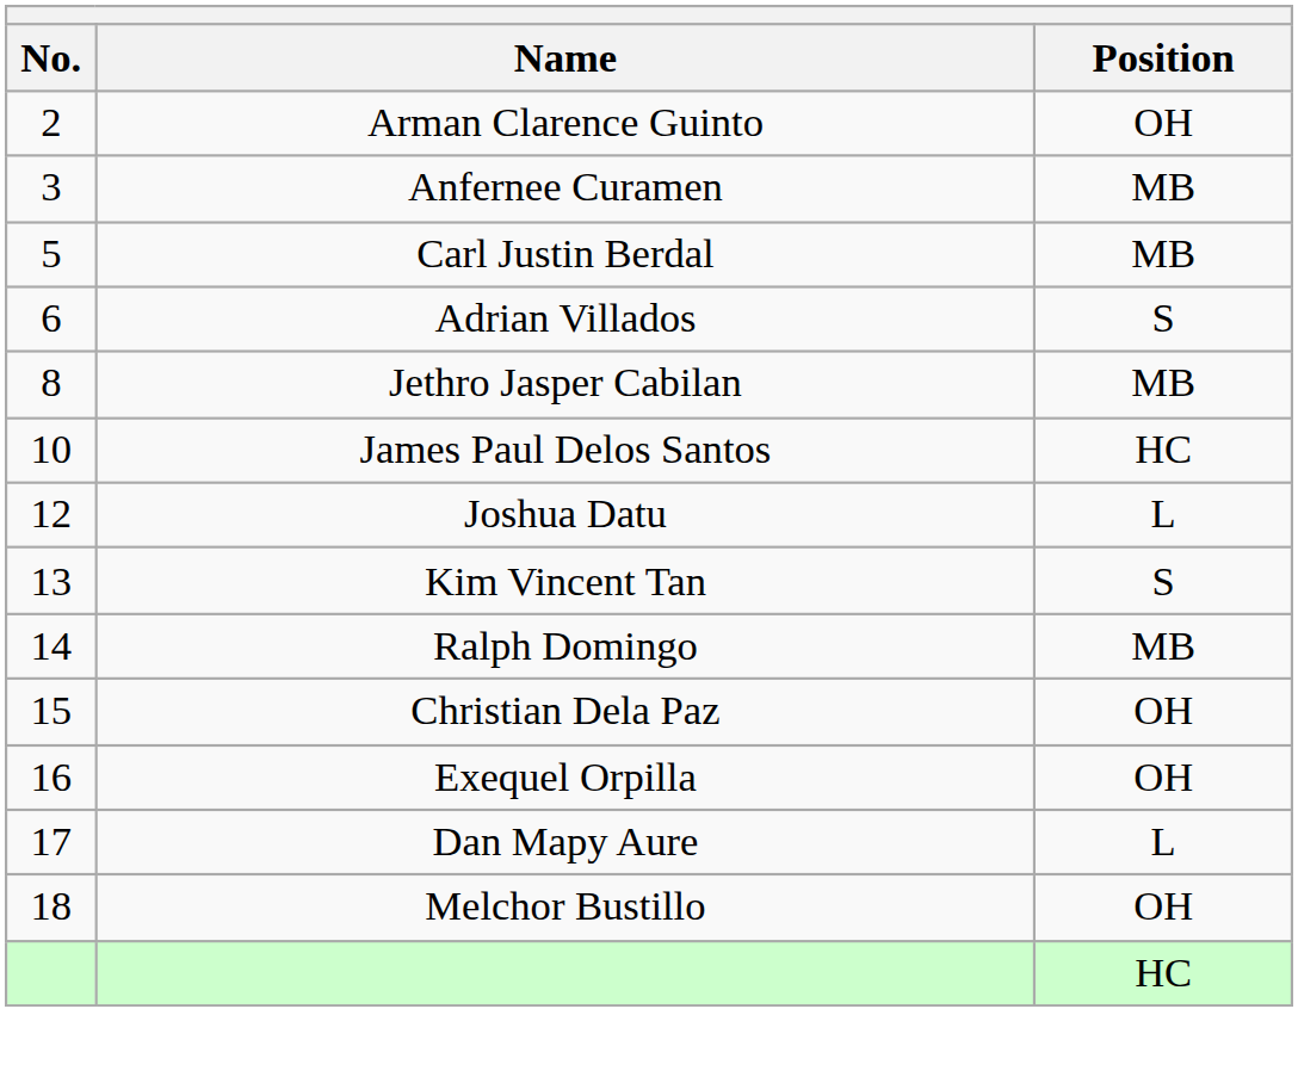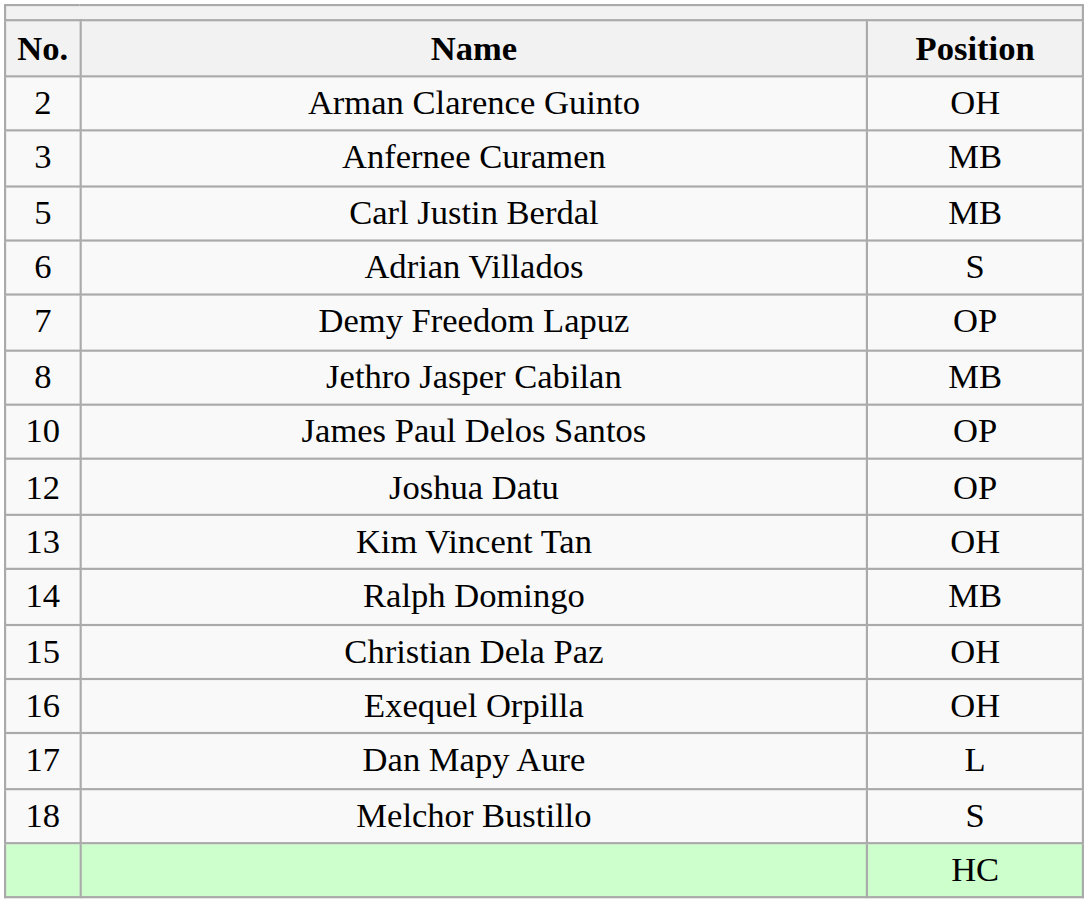+ row: 7 | Demy Freedom Lapuz | OP
James Paul Delos Santos | Position: HC -> OP
Joshua Datu | Position: L -> OP
Kim Vincent Tan | Position: S -> OH
Melchor Bustillo | Position: OH -> S
